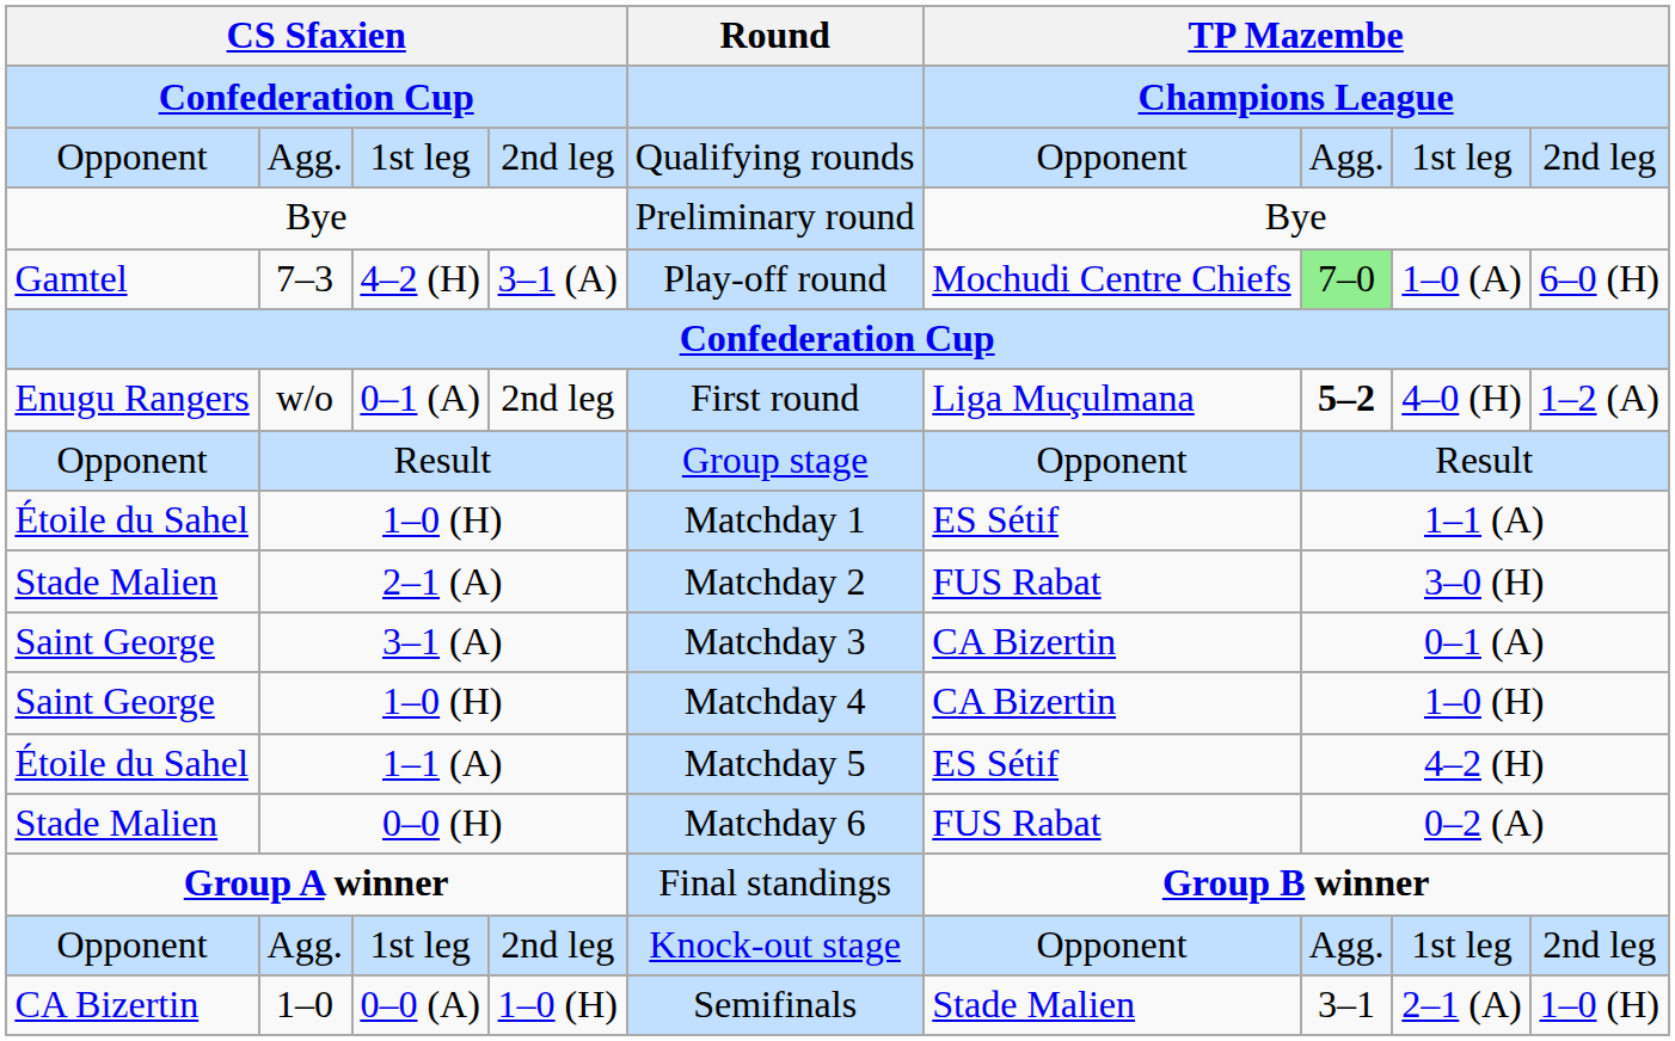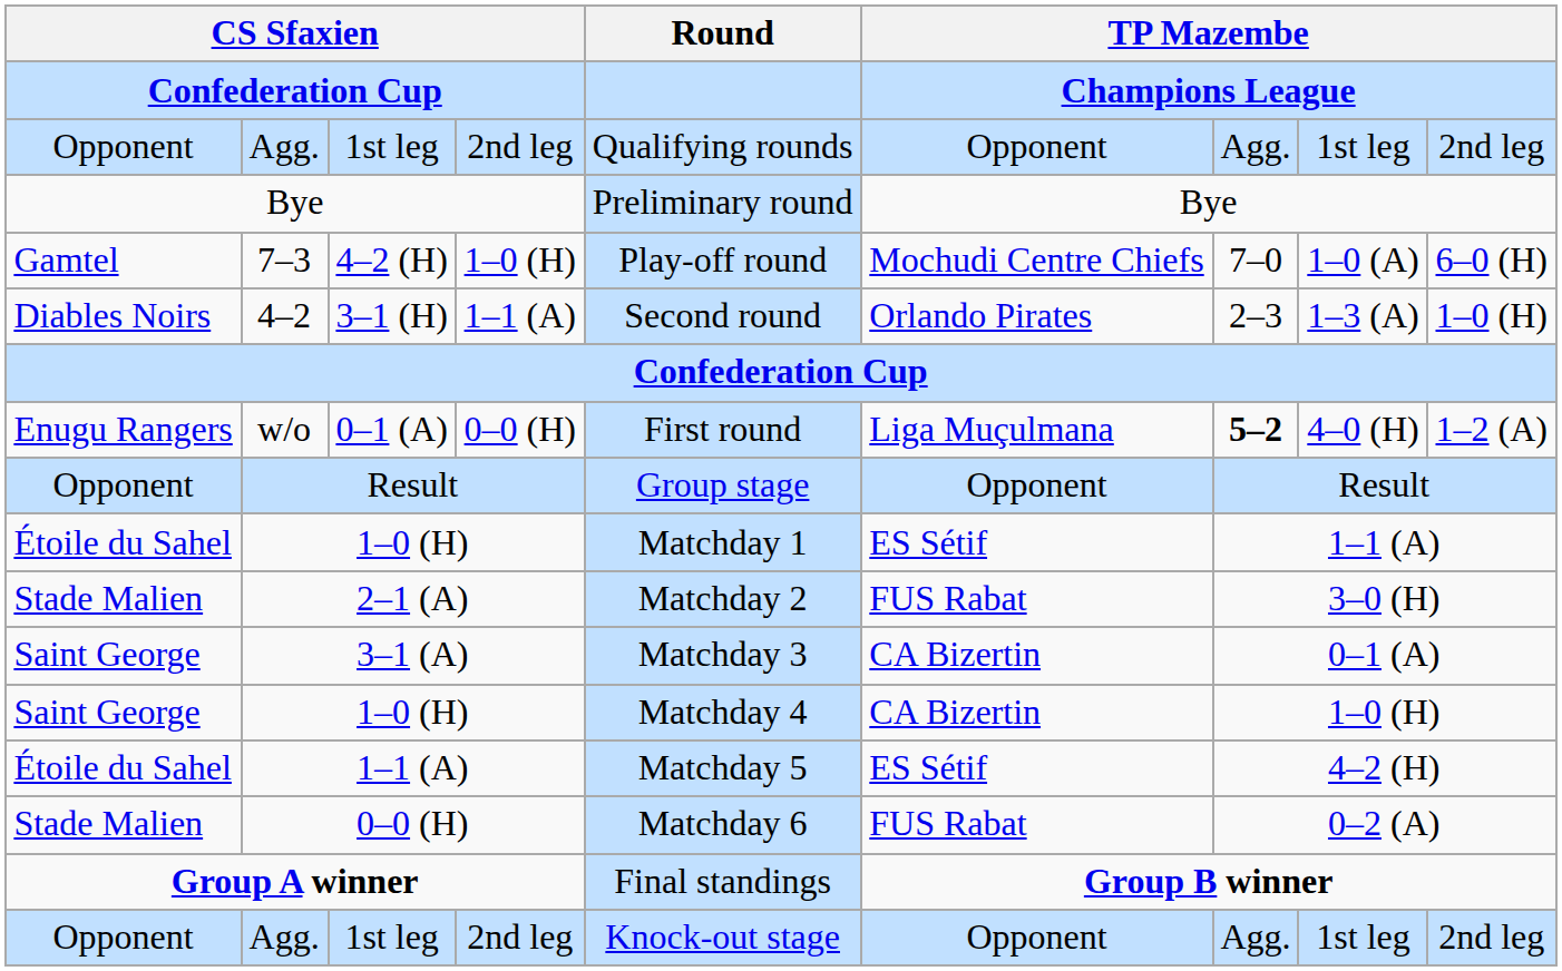7–3 | column 4: 3–1 (A) -> 1–0 (H)
7–3 | column 7: lightgreen background -> no background
+ row: Diables Noirs | 4–2 | 3–1 (H) | 1–1 (A) | Second round | Orlando Pirates | 2–3 | 1–3 (A) | 1–0 (H)
w/o | column 4: 2nd leg -> 0–0 (H)
- row: CA Bizertin | 1–0 | 0–0 (A) | 1–0 (H) | Semifinals | Stade Malien | 3–1 | 2–1 (A) | 1–0 (H)
